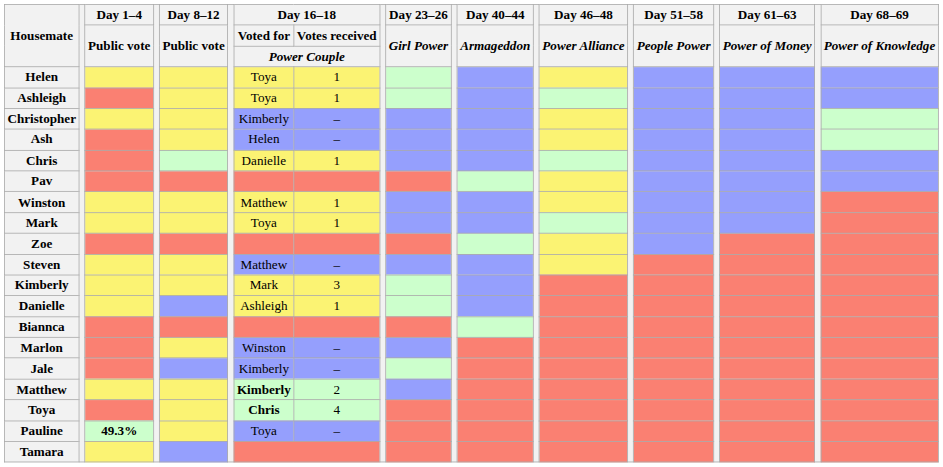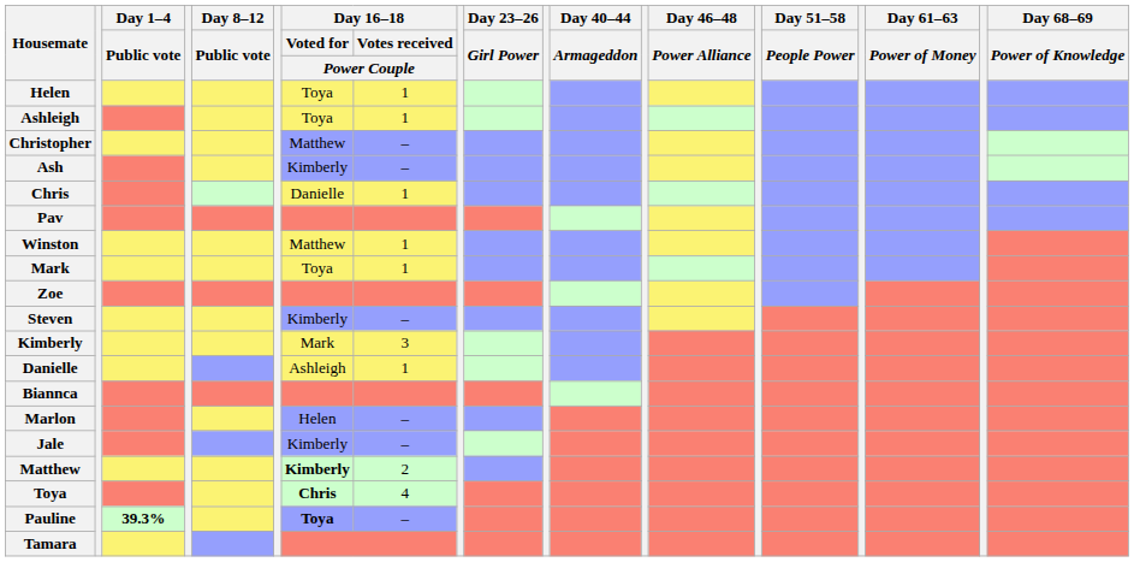Christopher | Day 16–18 / Voted for / Power Couple: Kimberly -> Matthew
Ash | Day 16–18 / Voted for / Power Couple: Helen -> Kimberly
Steven | Day 16–18 / Voted for / Power Couple: Matthew -> Kimberly
Marlon | Day 16–18 / Voted for / Power Couple: Winston -> Helen
Pauline | Day 1–4 / Public vote: 49.3% -> 39.3%
Pauline | Day 16–18 / Voted for / Power Couple: normal -> bold
